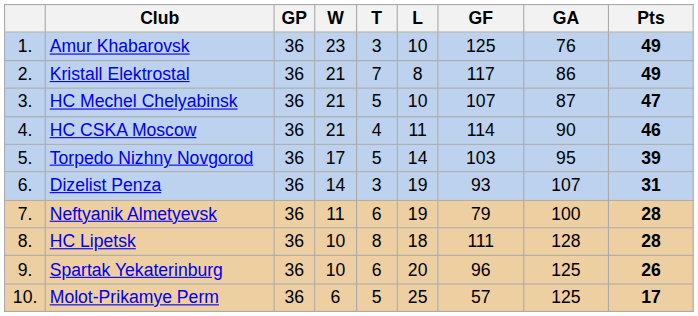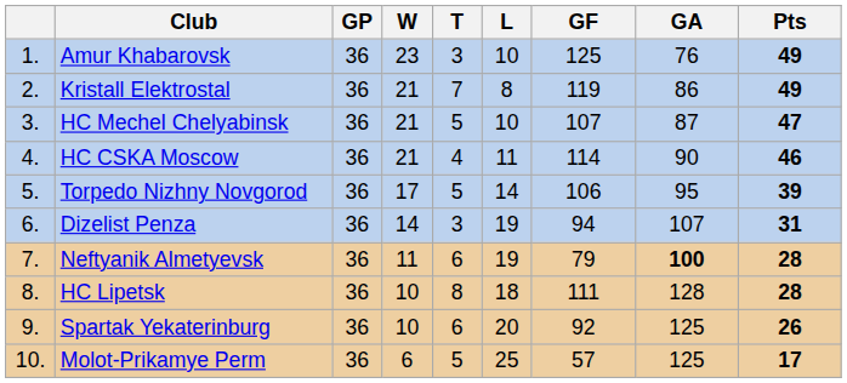Kristall Elektrostal | GF: 117 -> 119
Torpedo Nizhny Novgorod | GF: 103 -> 106
Dizelist Penza | GF: 93 -> 94
Neftyanik Almetyevsk | GA: normal -> bold
Spartak Yekaterinburg | GF: 96 -> 92
